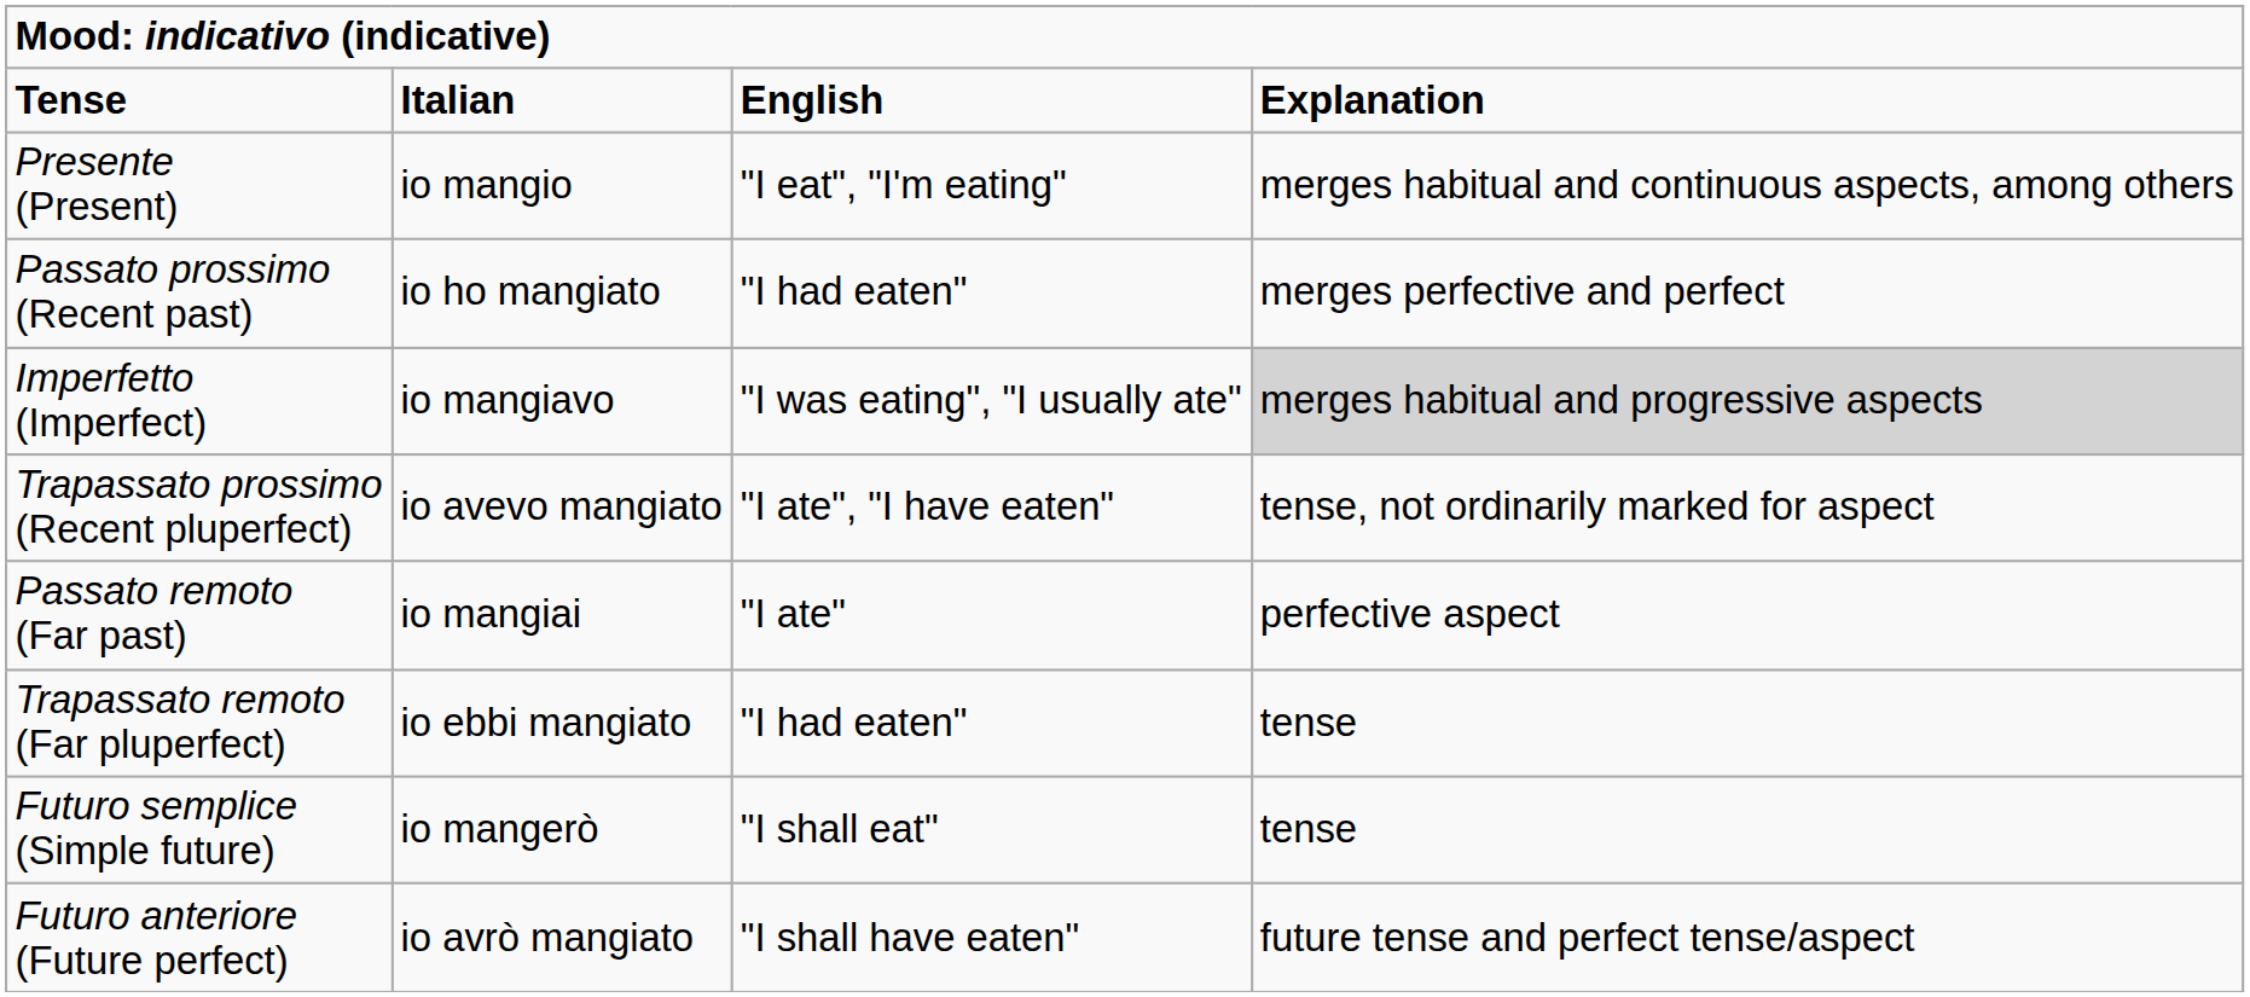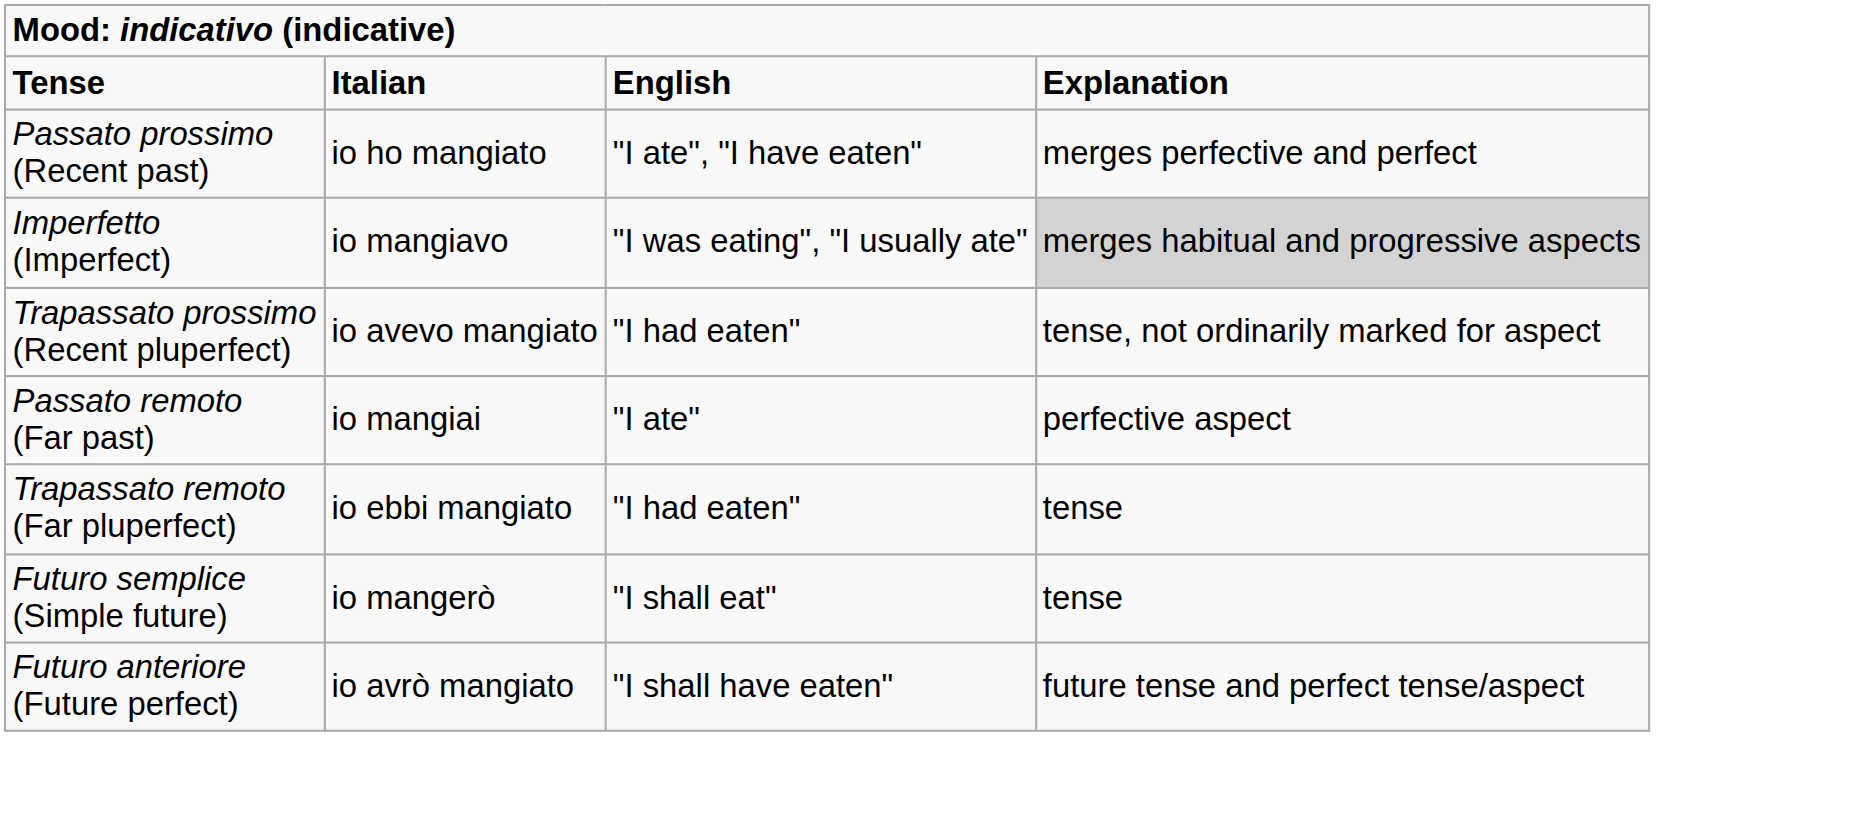- row: Presente (Present) | io mangio | "I eat", "I'm eating" | merges habitual and continuous aspects, among others
Passato prossimo (Recent past) | column 3: "I had eaten" -> "I ate", "I have eaten"
Trapassato prossimo (Recent pluperfect) | column 3: "I ate", "I have eaten" -> "I had eaten"
